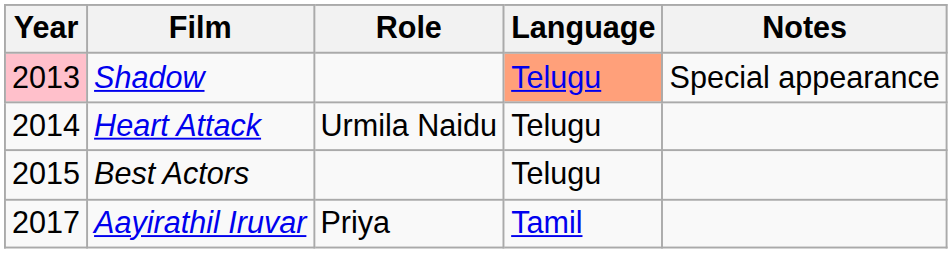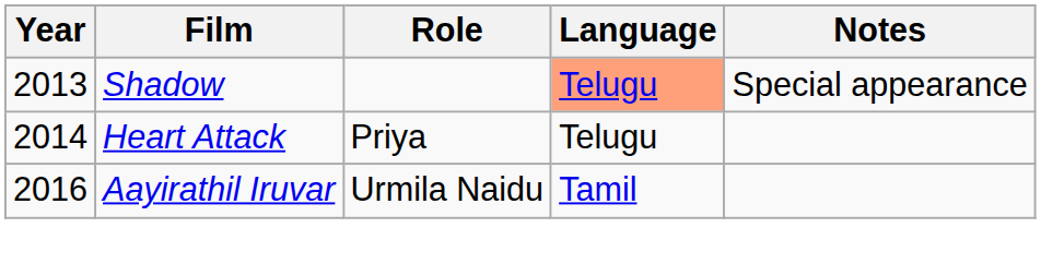Shadow | Year: pink background -> no background
Heart Attack | Role: Urmila Naidu -> Priya
- row: 2015 | Best Actors | Telugu
Aayirathil Iruvar | Year: 2017 -> 2016
Aayirathil Iruvar | Role: Priya -> Urmila Naidu
